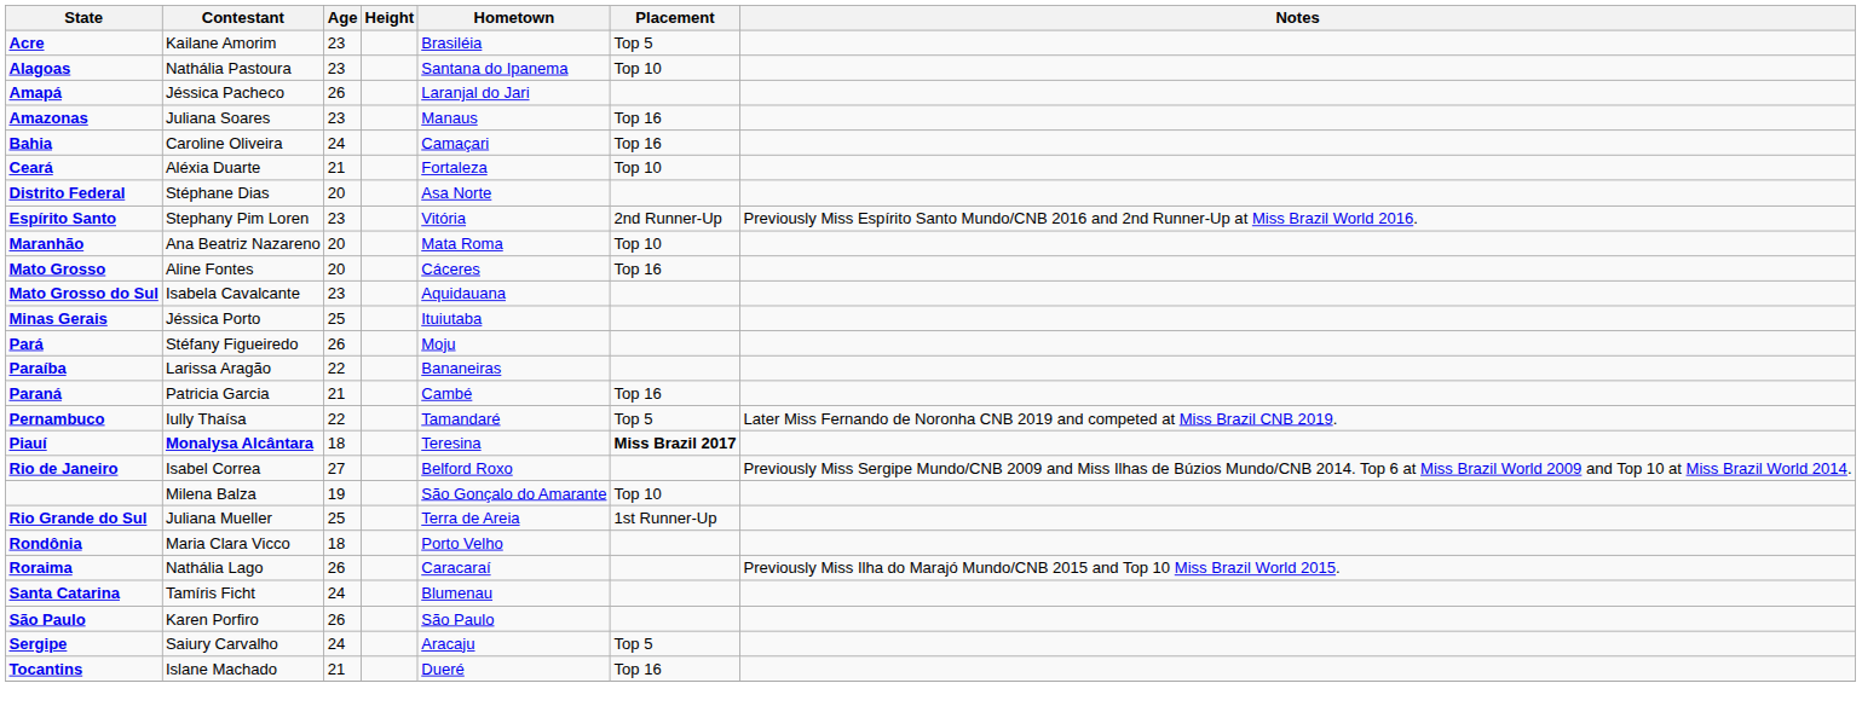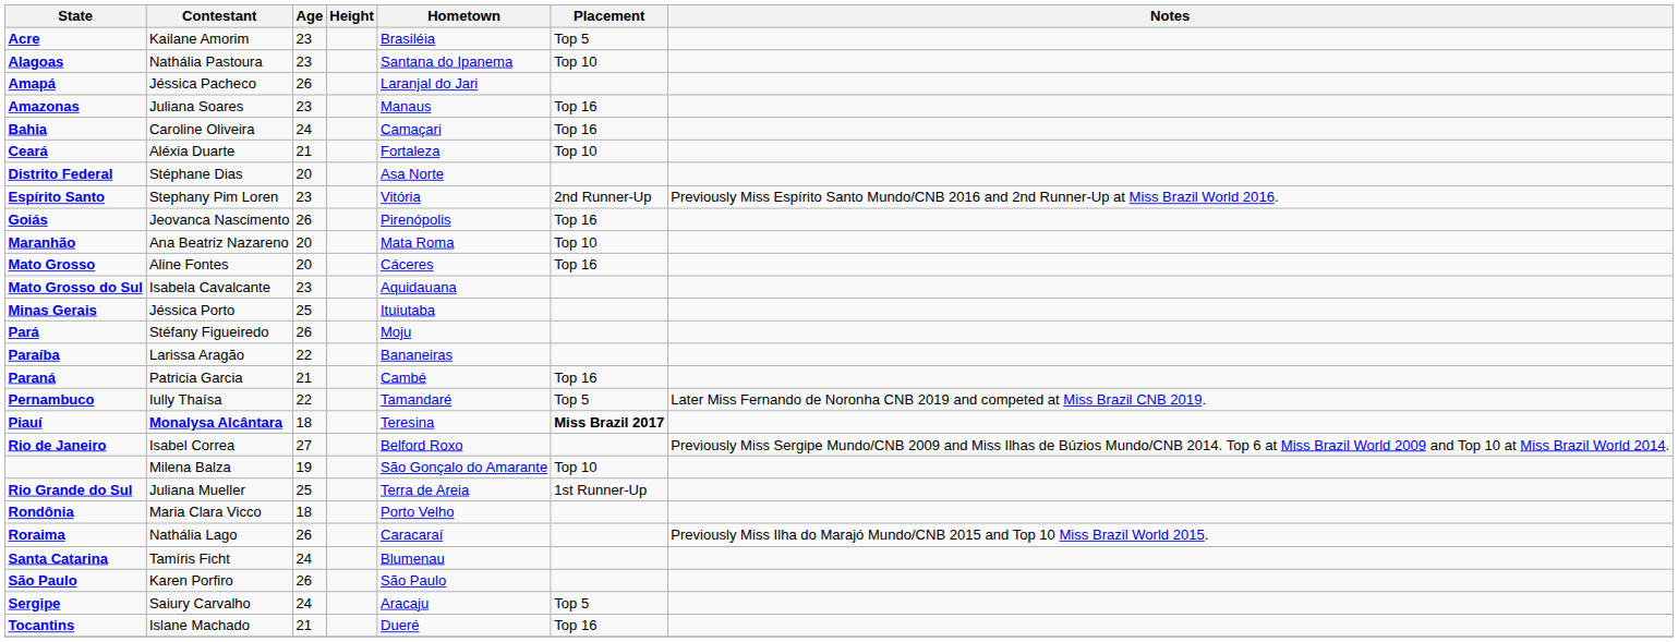+ row: Goiás | Jeovanca Nascimento | 26 | Pirenópolis | Top 16
